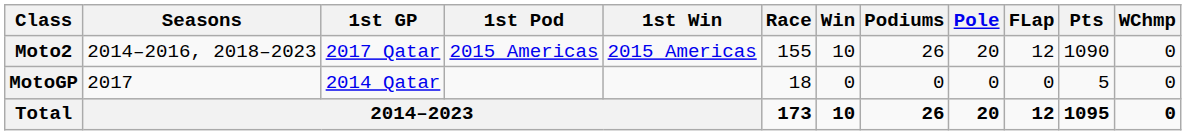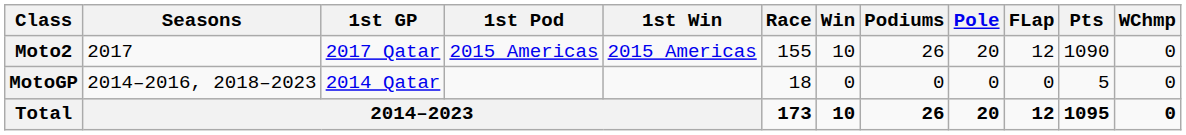Moto2 | Seasons: 2014–2016, 2018–2023 -> 2017
MotoGP | Seasons: 2017 -> 2014–2016, 2018–2023
